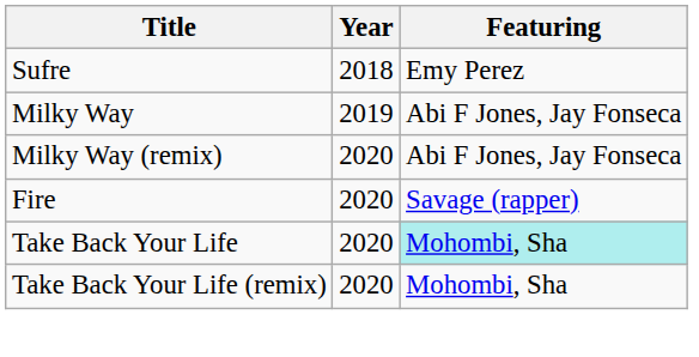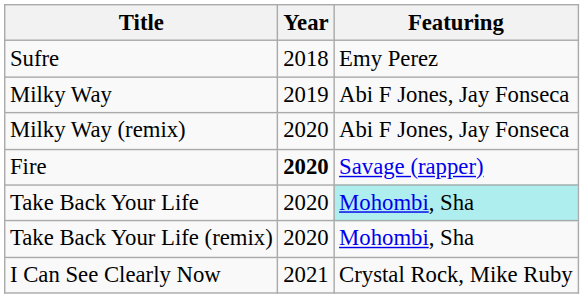Fire | Year: normal -> bold
+ row: I Can See Clearly Now | 2021 | Crystal Rock, Mike Ruby
